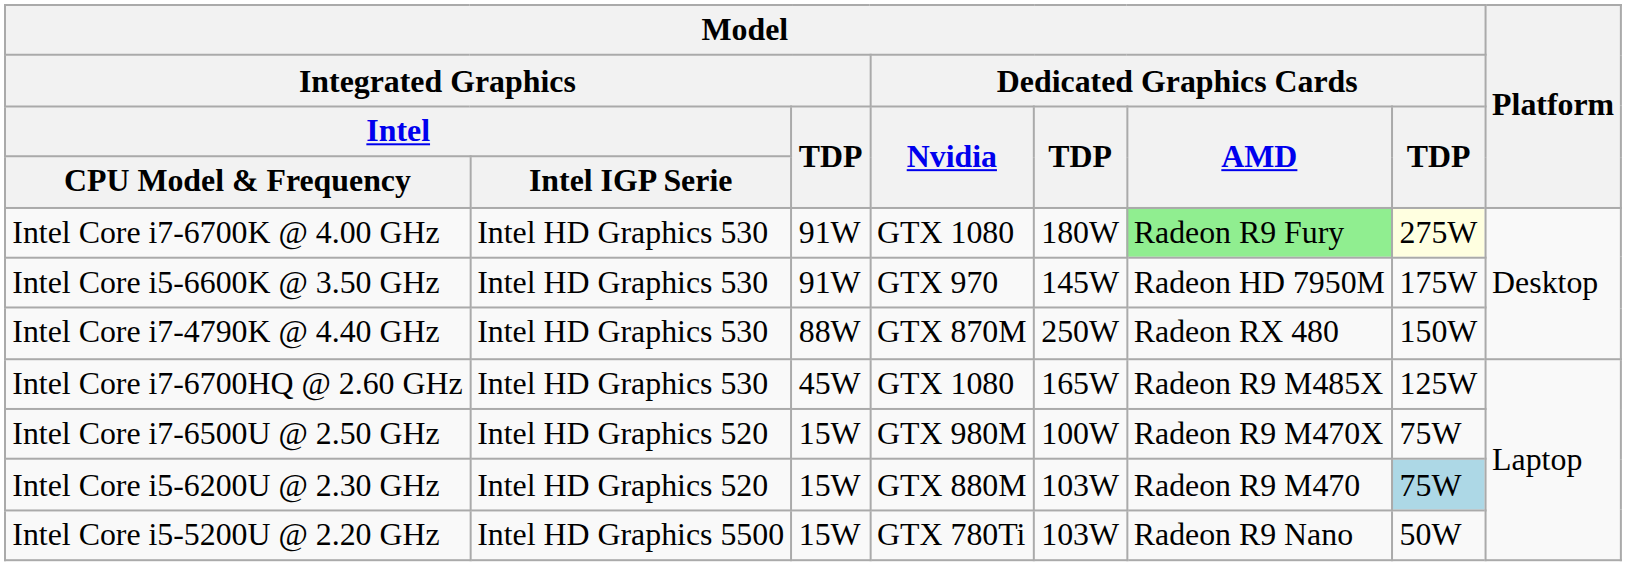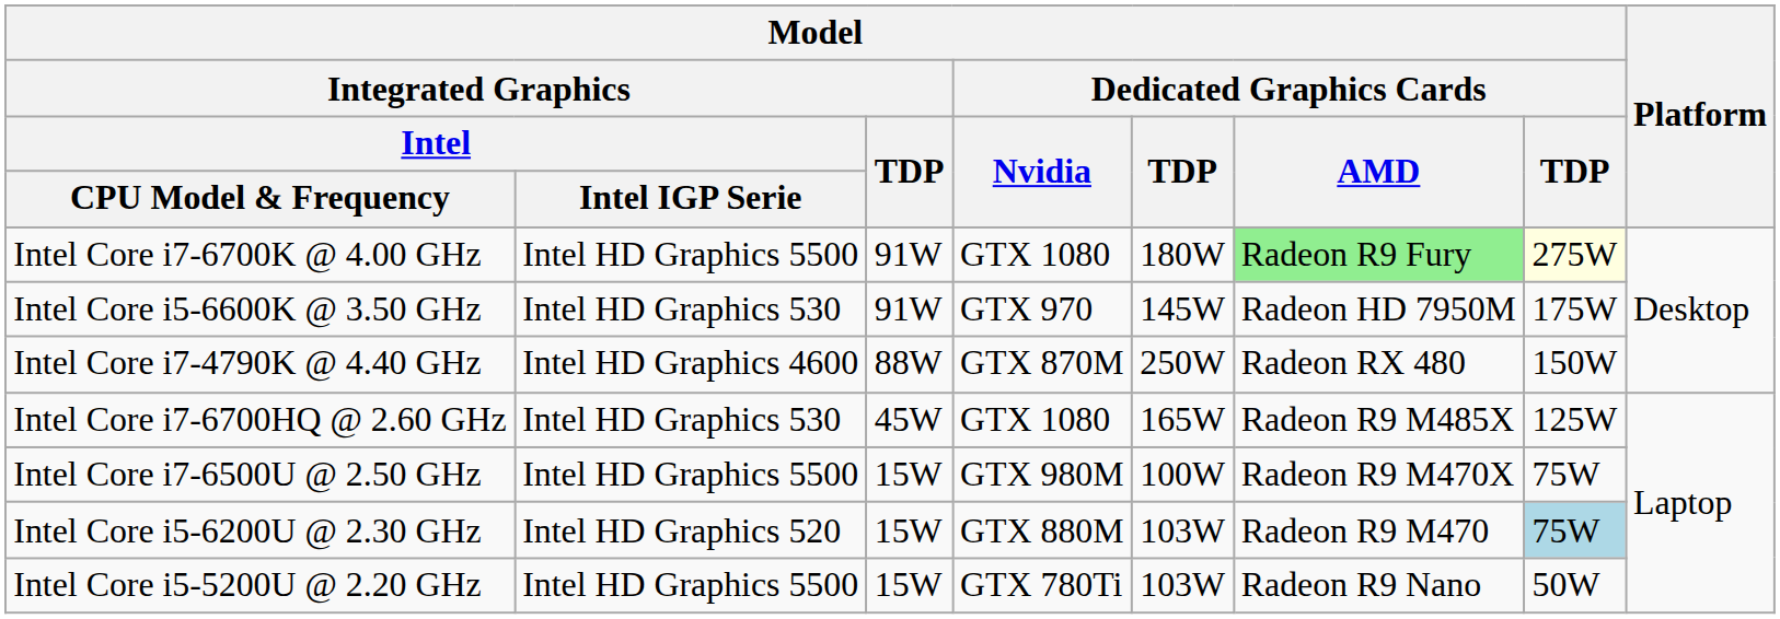Intel Core i7-6700K @ 4.00 GHz | Model / Integrated Graphics / Intel / Intel IGP Serie: Intel HD Graphics 530 -> Intel HD Graphics 5500
Intel Core i7-4790K @ 4.40 GHz | Model / Integrated Graphics / Intel / Intel IGP Serie: Intel HD Graphics 530 -> Intel HD Graphics 4600
Intel Core i7-6500U @ 2.50 GHz | Model / Integrated Graphics / Intel / Intel IGP Serie: Intel HD Graphics 520 -> Intel HD Graphics 5500
